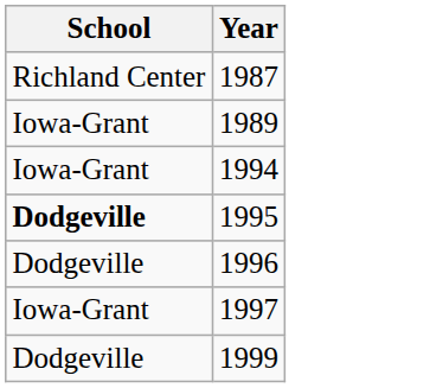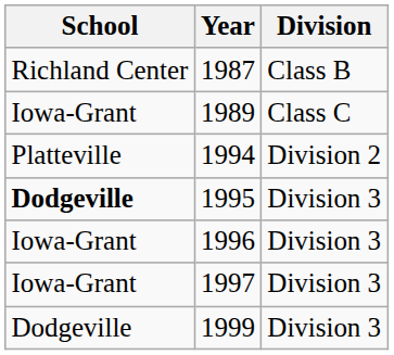+ column: Division | Class B | Class C | Division 2 | Division 3 | Division 3 | Division 3 | Division 3
1994 | School: Iowa-Grant -> Platteville
1996 | School: Dodgeville -> Iowa-Grant
